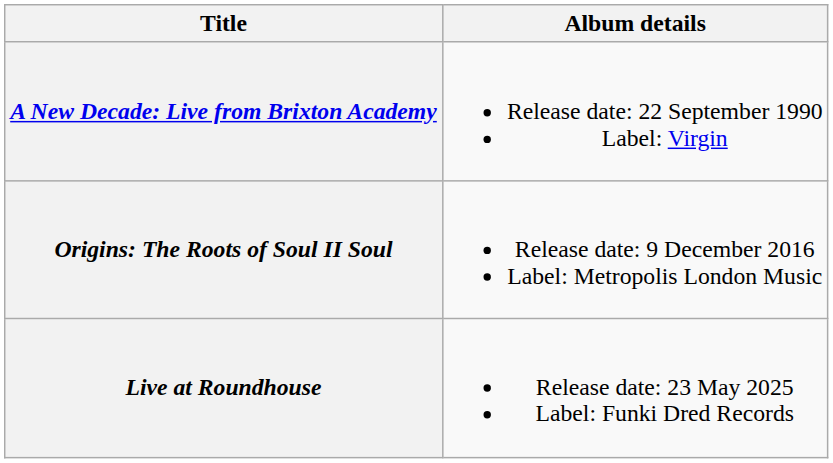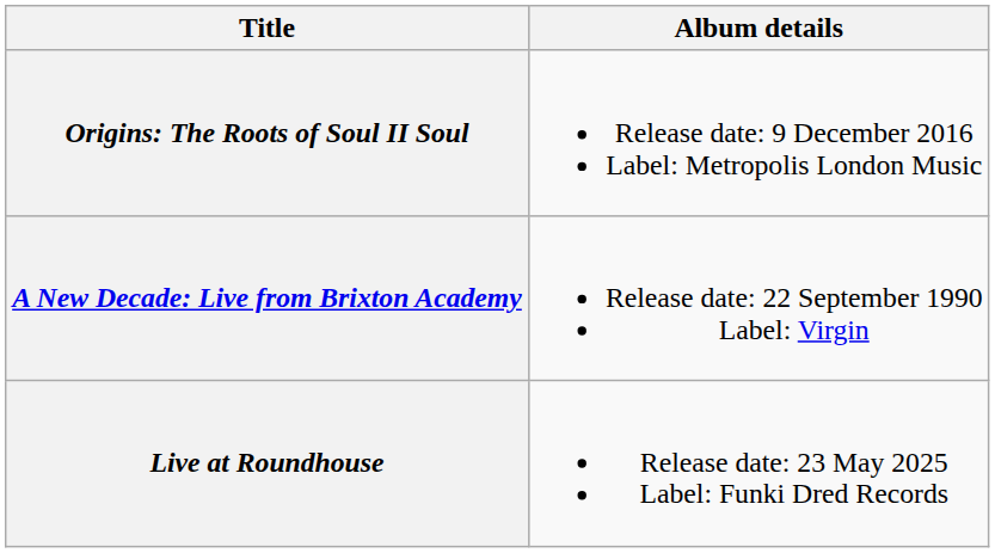rows swapped: A New Decade: Live from Brixton Academy <-> Origins: The Roots of Soul II Soul
